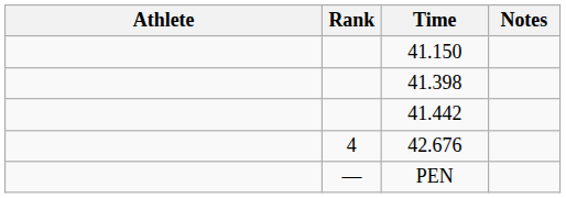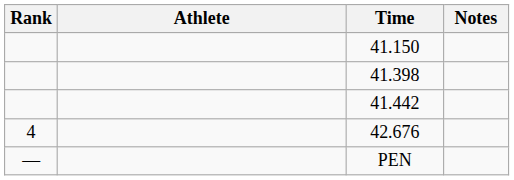columns swapped: Rank <-> Athlete
